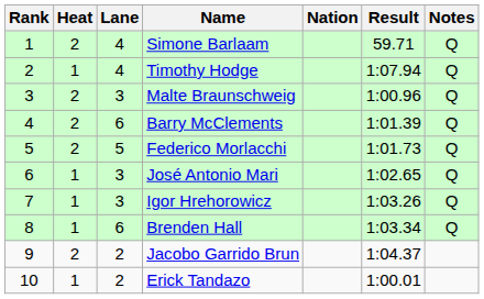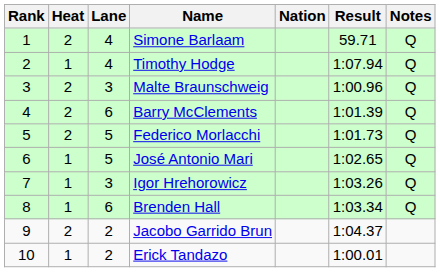José Antonio Mari | Lane: 3 -> 5
